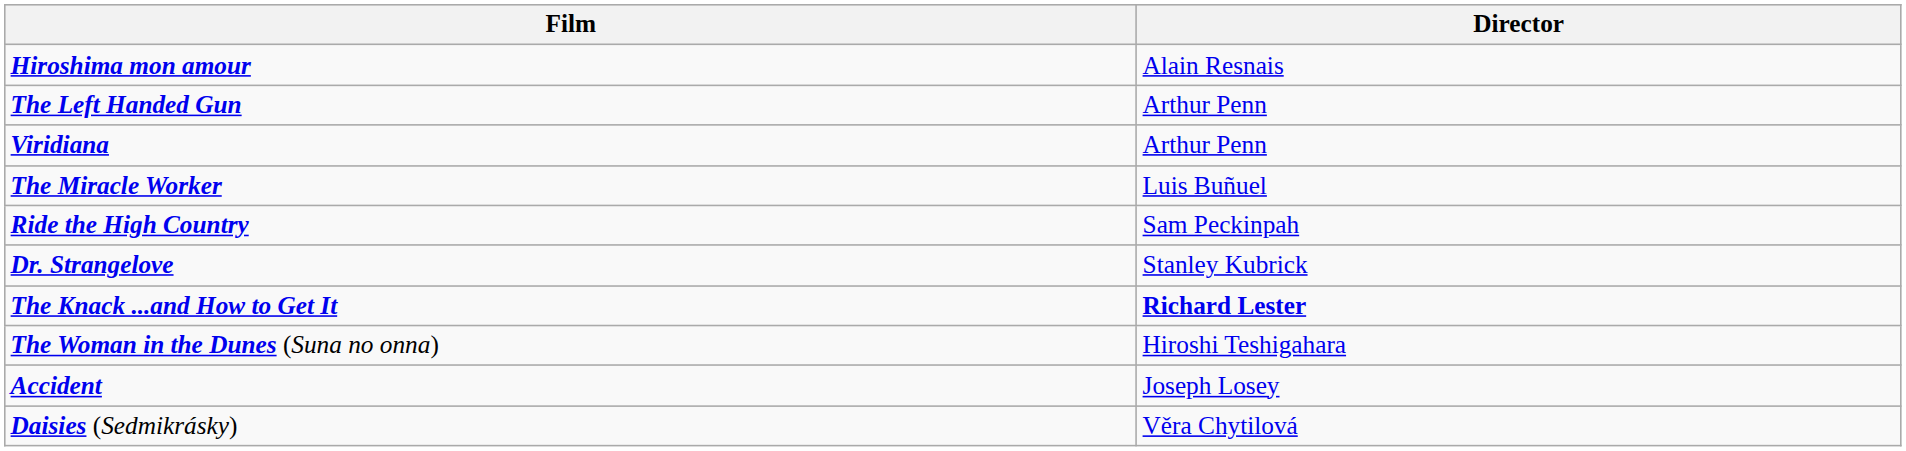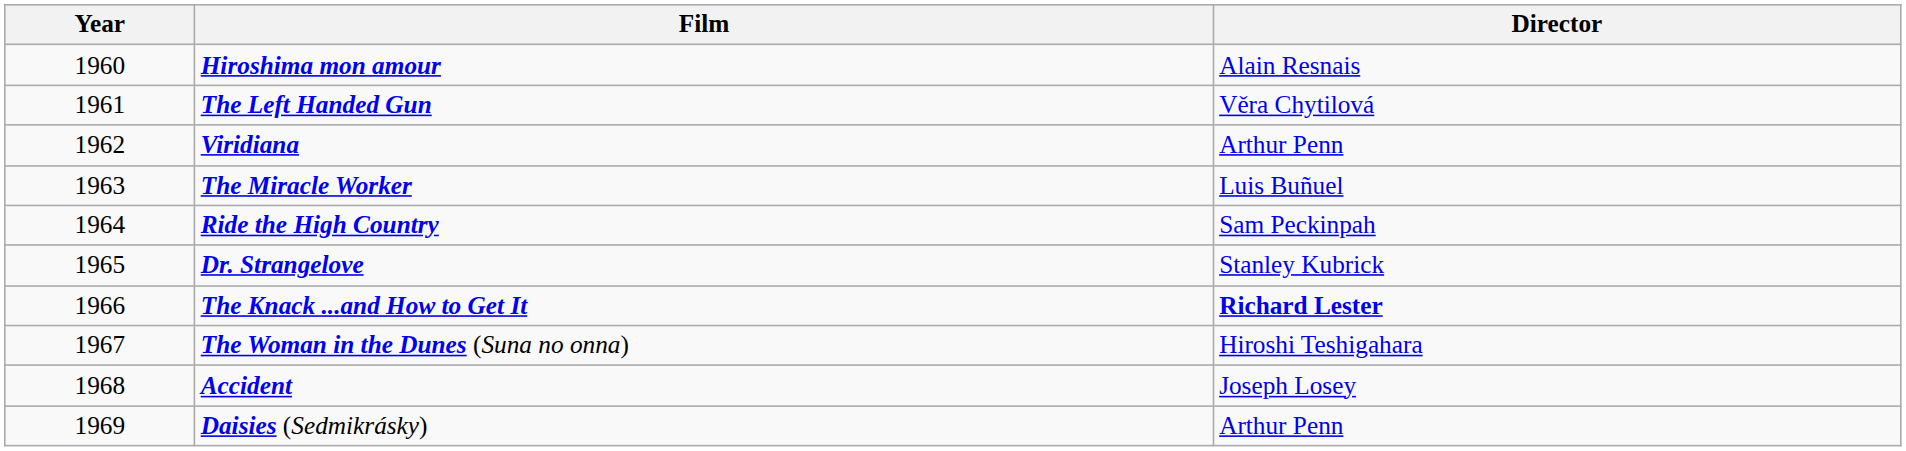+ column: Year | 1960 | 1961 | 1962 | 1963 | 1964 | 1965 | 1966 | 1967 | 1968 | 1969
The Left Handed Gun | Director: Arthur Penn -> Věra Chytilová
Daisies (Sedmikrásky) | Director: Věra Chytilová -> Arthur Penn
